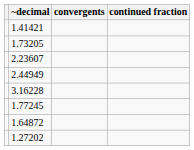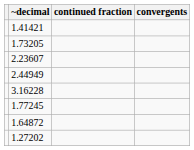columns swapped: continued fraction <-> convergents
